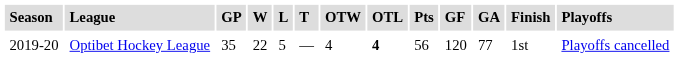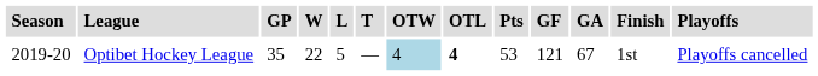Optibet Hockey League | OTW: no background -> lightblue background
Optibet Hockey League | Pts: 56 -> 53
Optibet Hockey League | GF: 120 -> 121
Optibet Hockey League | GA: 77 -> 67
